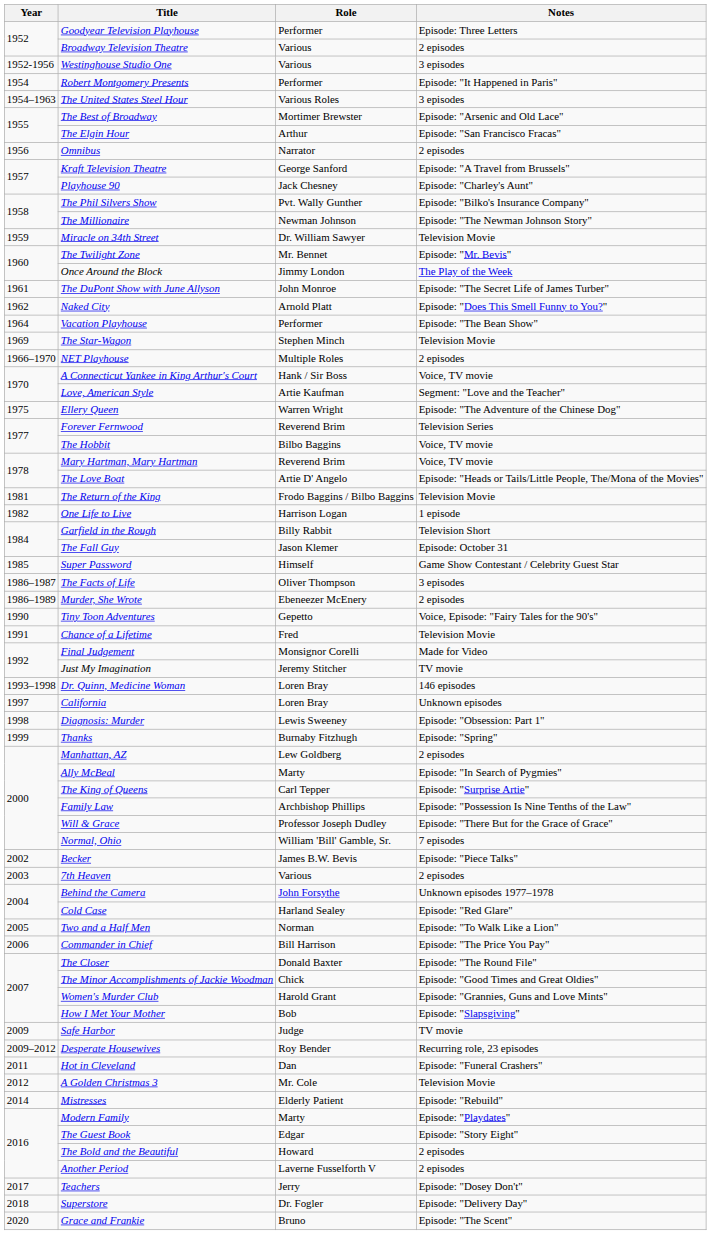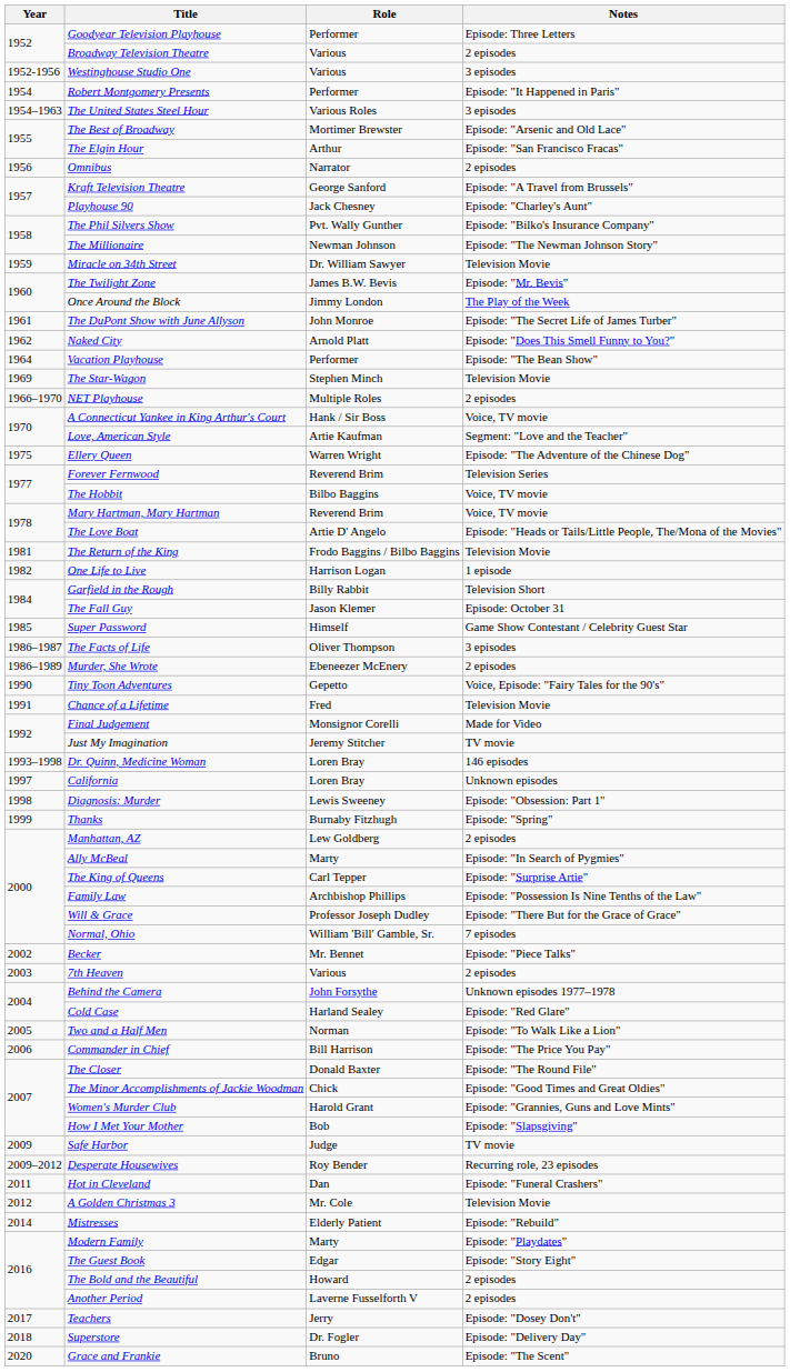The Twilight Zone | Role: Mr. Bennet -> James B.W. Bevis
Becker | Role: James B.W. Bevis -> Mr. Bennet
